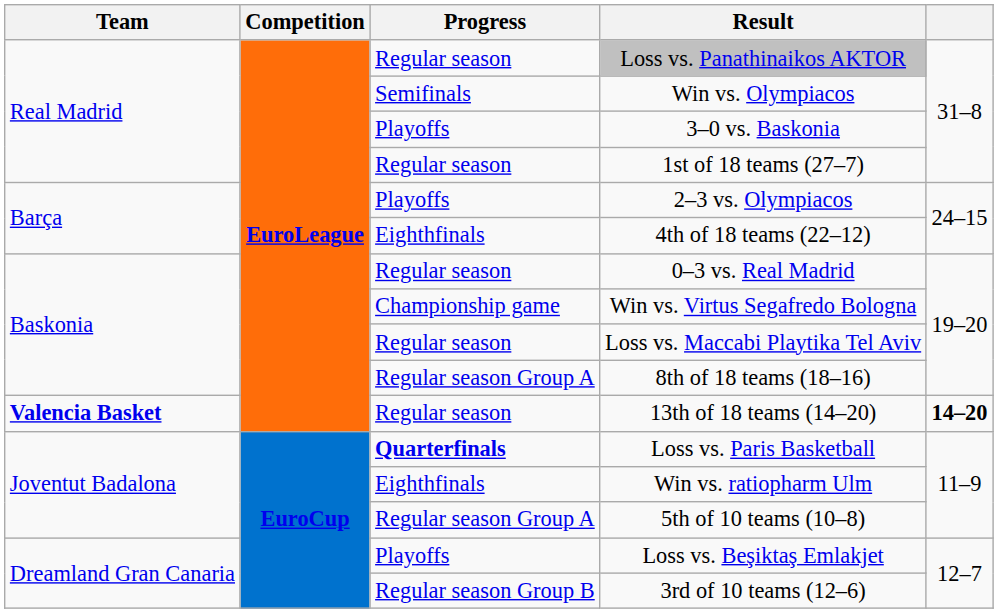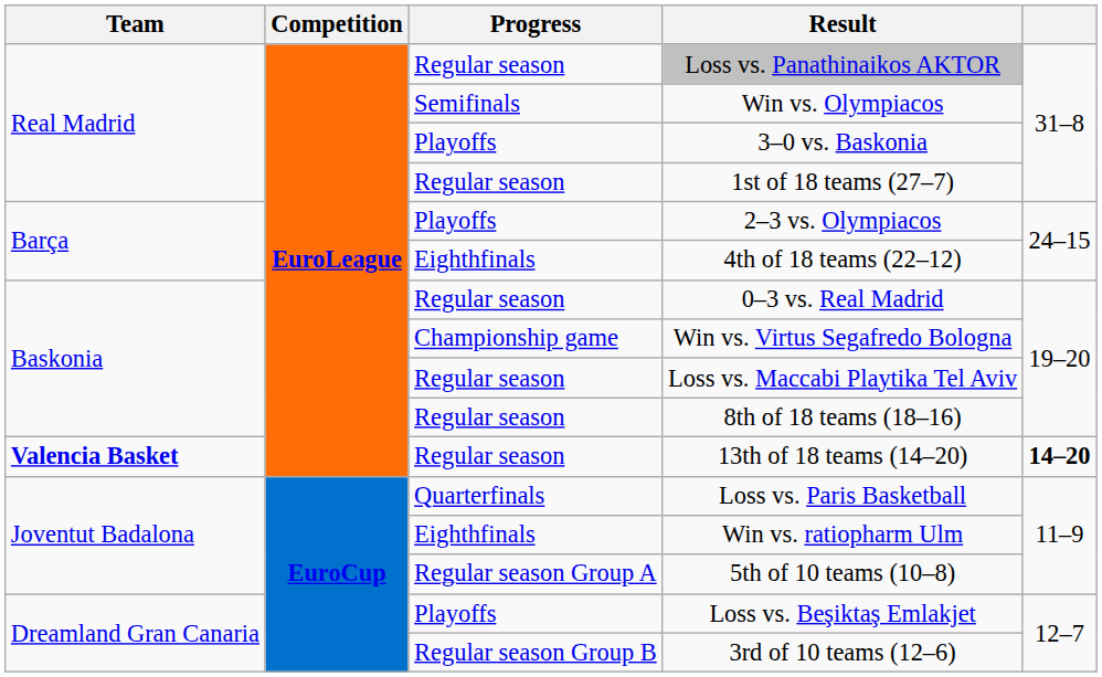8th of 18 teams (18–16) | Progress: Regular season Group A -> Regular season
Loss vs. Paris Basketball | Progress: bold -> normal
